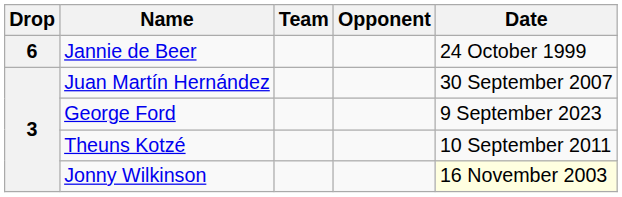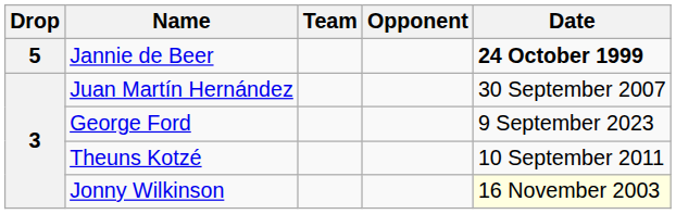Jannie de Beer | Drop: 6 -> 5
Jannie de Beer | Date: normal -> bold
